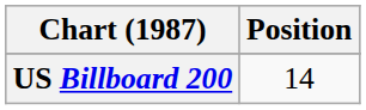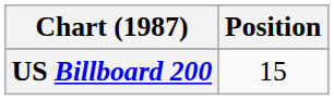US Billboard 200 | Position: 14 -> 15
